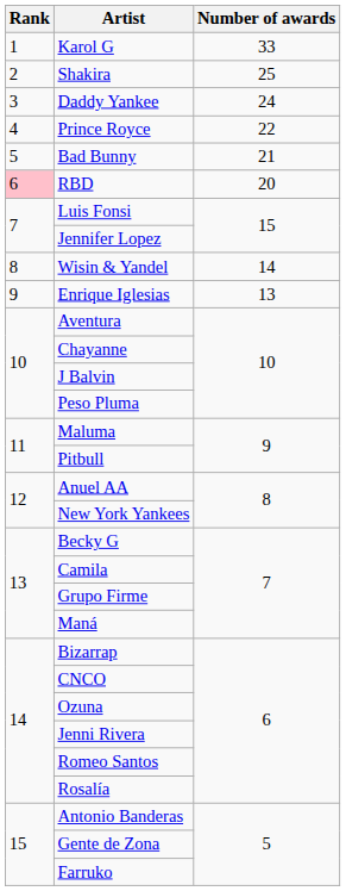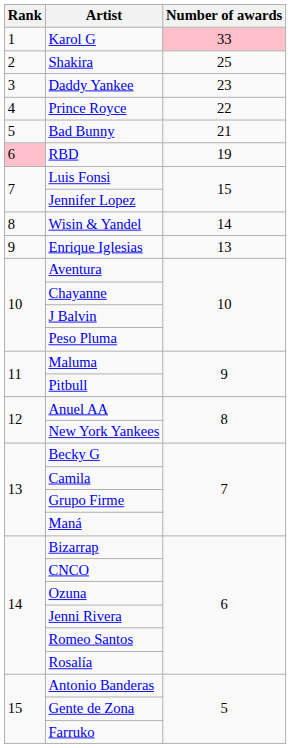Karol G | Number of awards: no background -> pink background
Daddy Yankee | Number of awards: 24 -> 23
RBD | Number of awards: 20 -> 19
